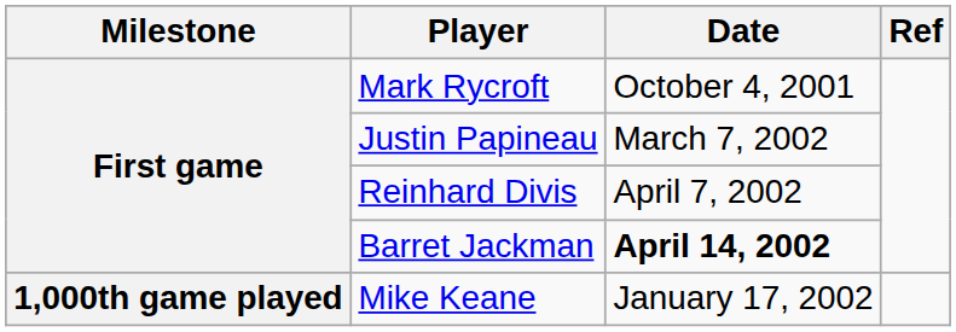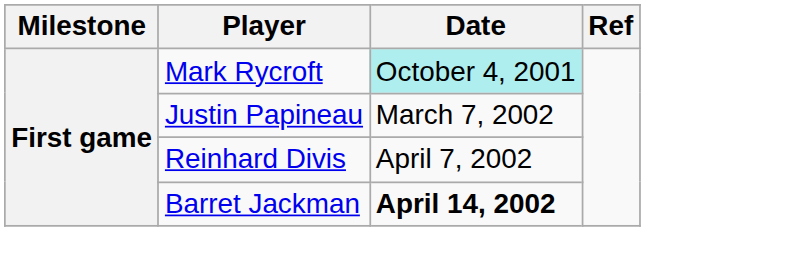Mark Rycroft | Date: no background -> paleturquoise background
- row: 1,000th game played | Mike Keane | January 17, 2002
